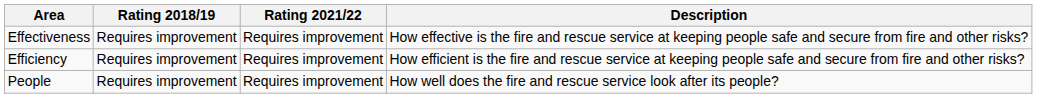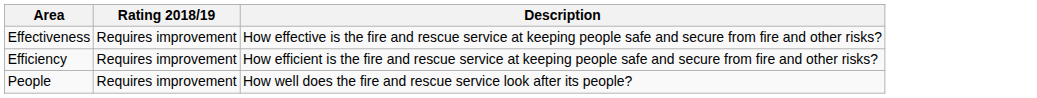- column: Rating 2021/22 | Requires improvement | Requires improvement | Requires improvement
